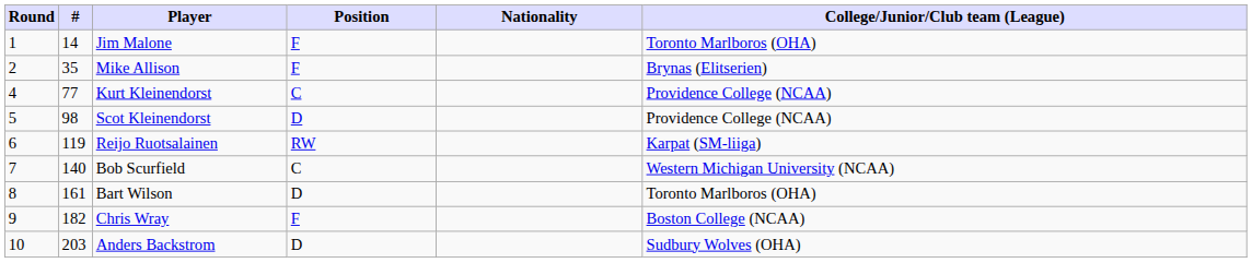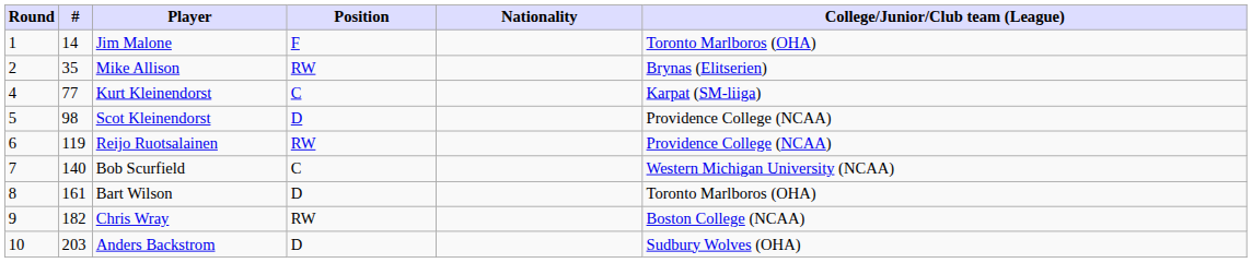Mike Allison | Position: F -> RW
Kurt Kleinendorst | College/Junior/Club team (League): Providence College (NCAA) -> Karpat (SM-liiga)
Reijo Ruotsalainen | College/Junior/Club team (League): Karpat (SM-liiga) -> Providence College (NCAA)
Chris Wray | Position: F -> RW
